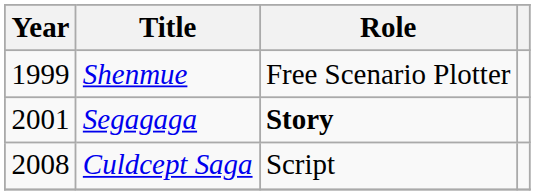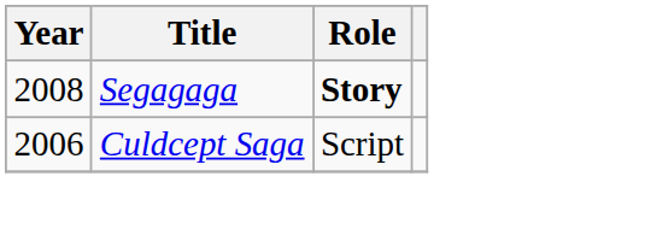- row: 1999 | Shenmue | Free Scenario Plotter
Segagaga | Year: 2001 -> 2008
Culdcept Saga | Year: 2008 -> 2006
